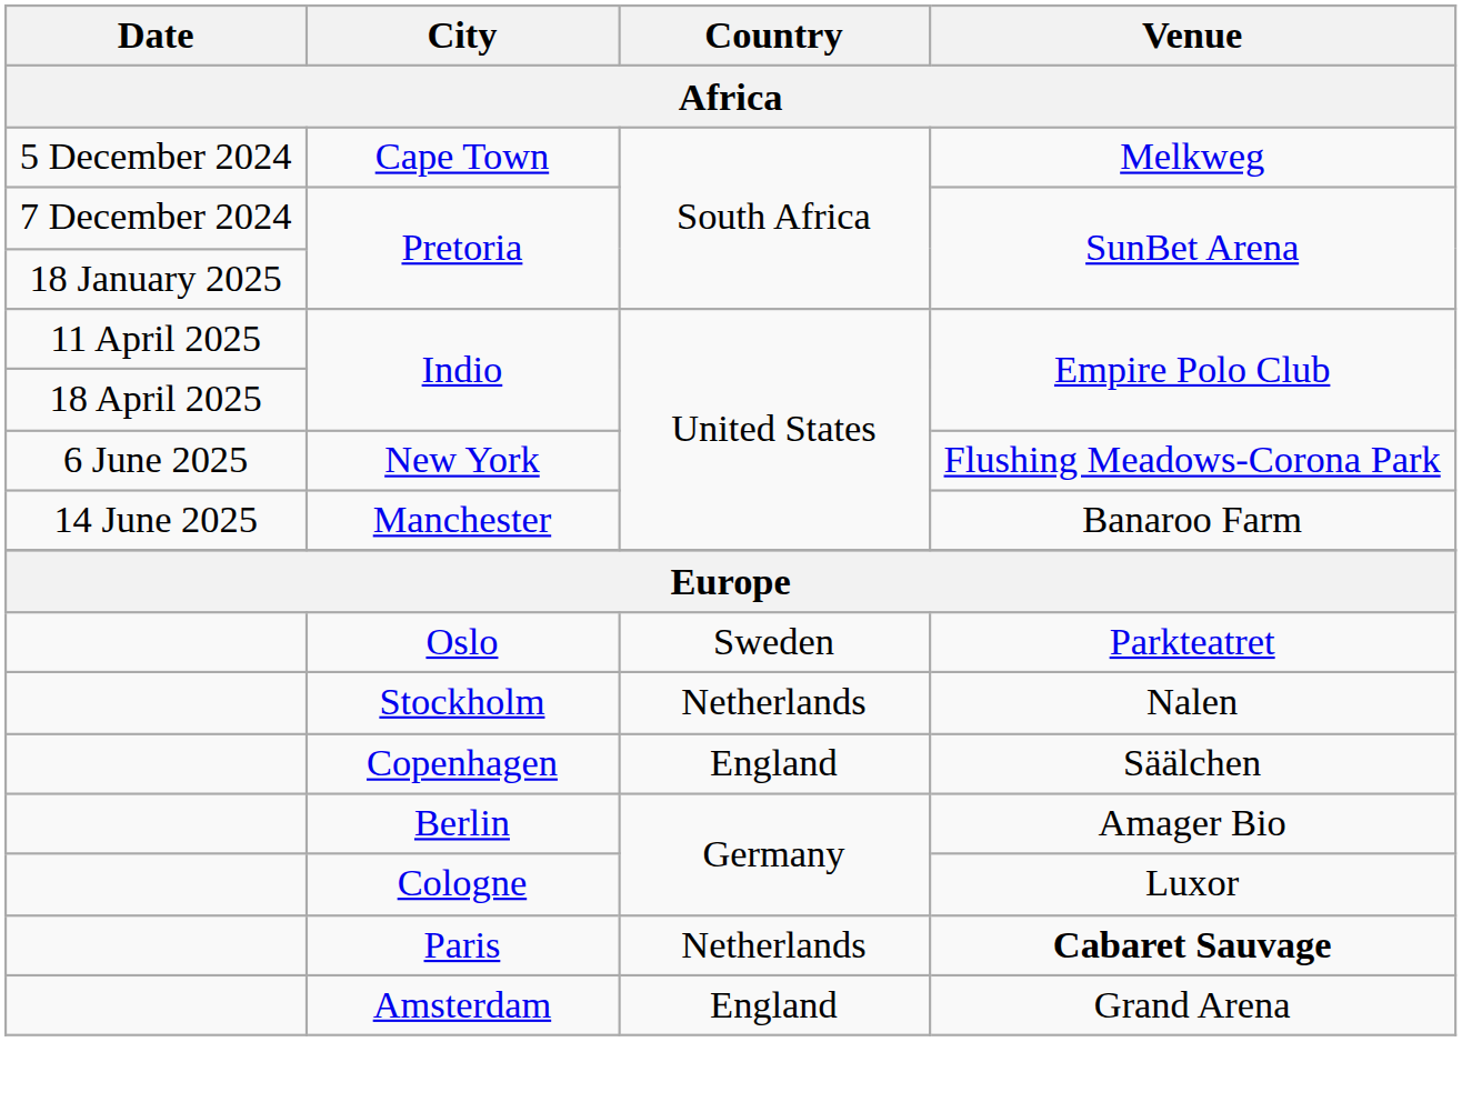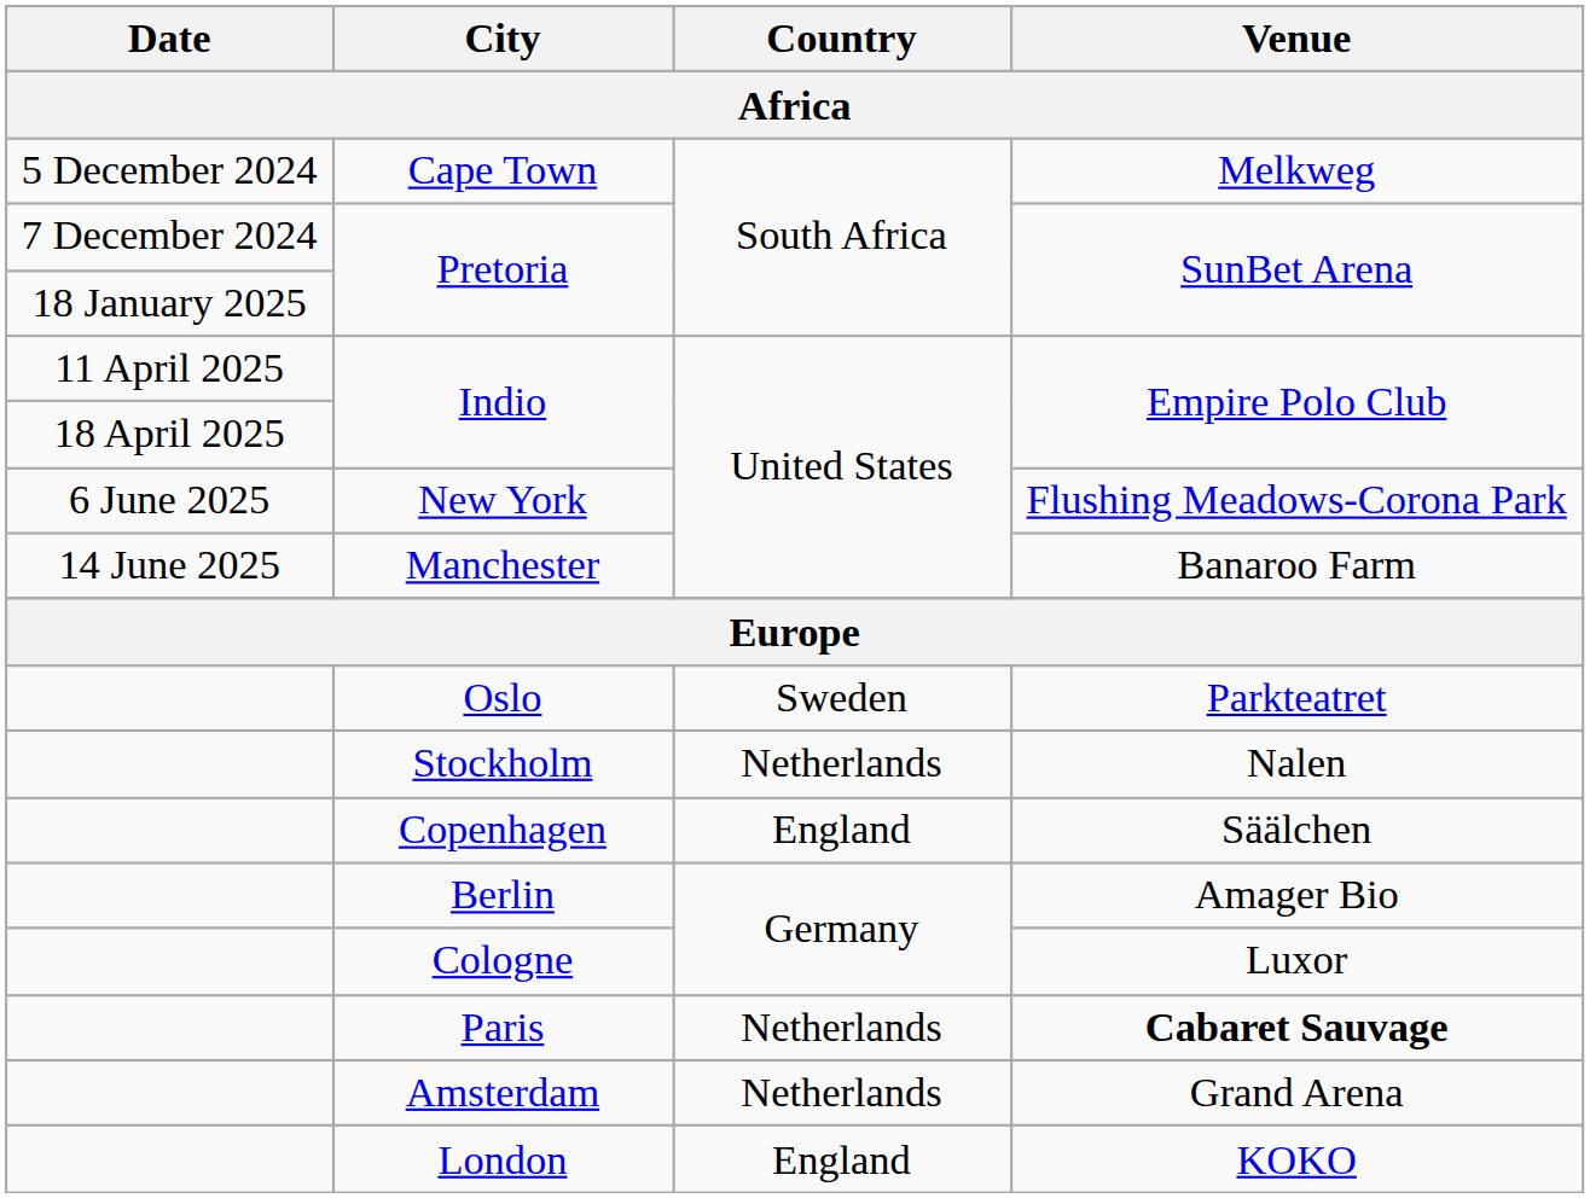Amsterdam | Country: England -> Netherlands
+ row: London | England | KOKO
